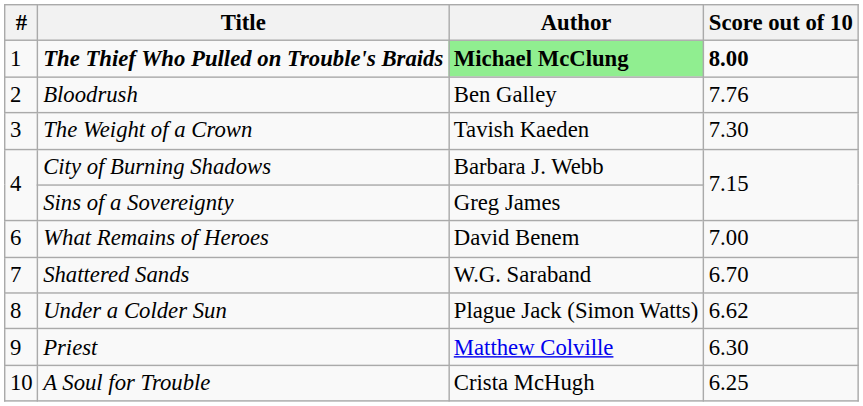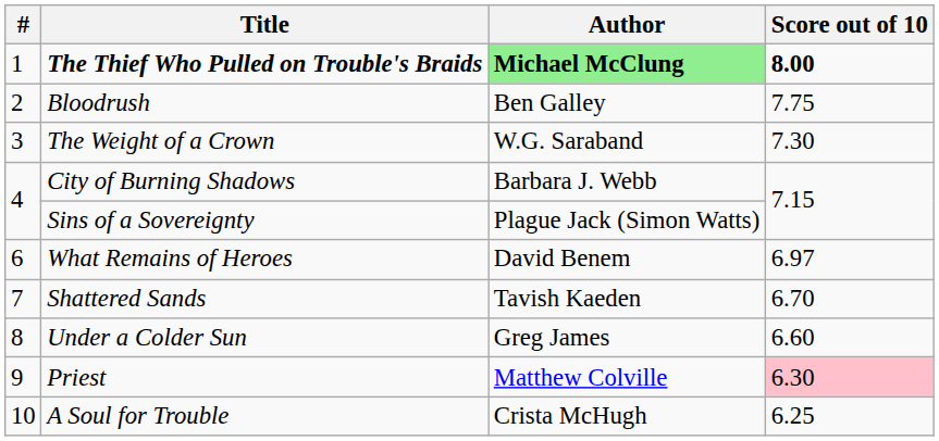Bloodrush | Score out of 10: 7.76 -> 7.75
The Weight of a Crown | Author: Tavish Kaeden -> W.G. Saraband
Sins of a Sovereignty | Author: Greg James -> Plague Jack (Simon Watts)
What Remains of Heroes | Score out of 10: 7.00 -> 6.97
Shattered Sands | Author: W.G. Saraband -> Tavish Kaeden
Under a Colder Sun | Author: Plague Jack (Simon Watts) -> Greg James
Under a Colder Sun | Score out of 10: 6.62 -> 6.60
Priest | Score out of 10: no background -> pink background
